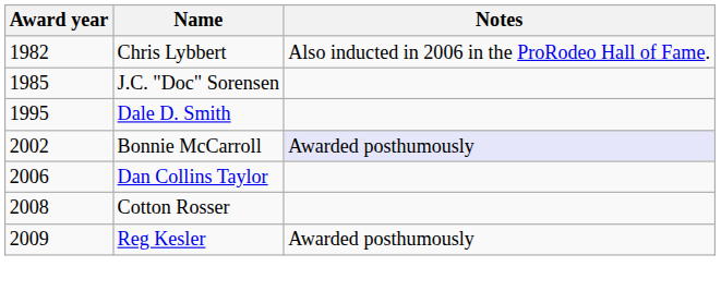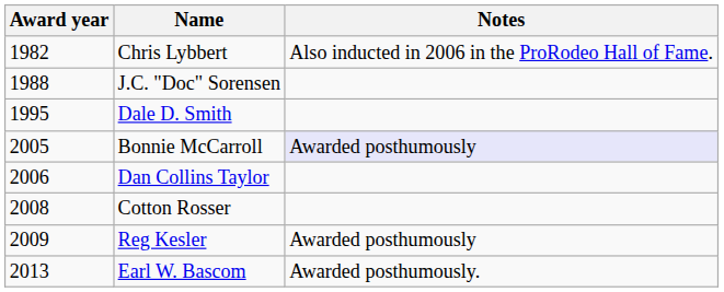J.C. "Doc" Sorensen | Award year: 1985 -> 1988
Bonnie McCarroll | Award year: 2002 -> 2005
+ row: 2013 | Earl W. Bascom | Awarded posthumously.
